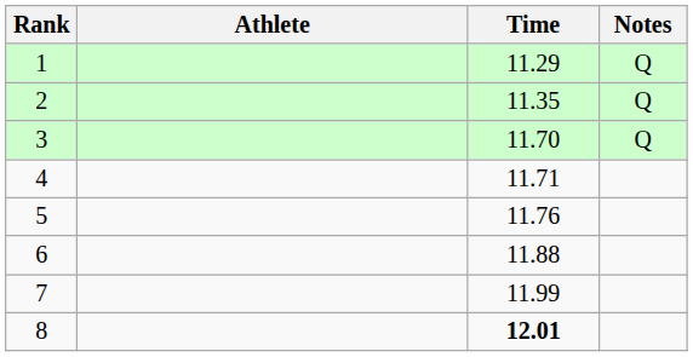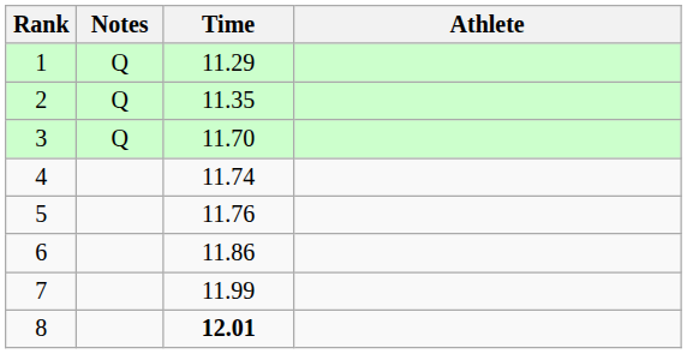columns swapped: Athlete <-> Notes
4 | Time: 11.71 -> 11.74
6 | Time: 11.88 -> 11.86
